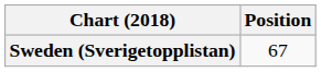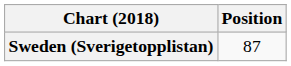Sweden (Sverigetopplistan) | Position: 67 -> 87
